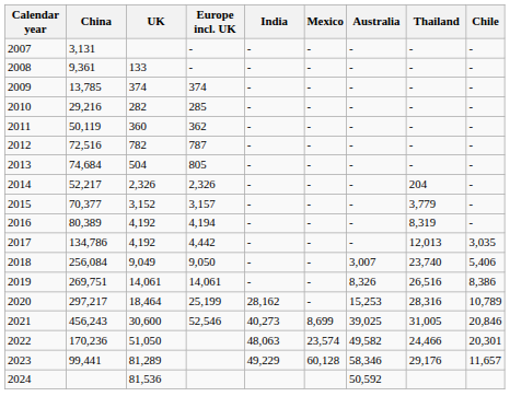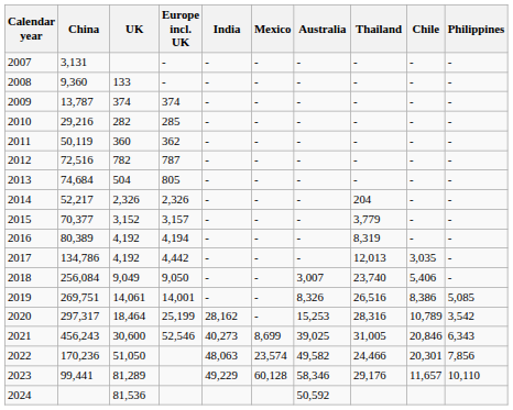+ column: Philippines | - | - | - | - | - | - | - | - | - | - | - | - | 5,085 | 3,542 | 6,343 | 7,856 | 10,110
2008 | China: 9,361 -> 9,360
2009 | China: 13,785 -> 13,787
2019 | Europe incl. UK: 14,061 -> 14,001
2020 | China: 297,217 -> 297,317
